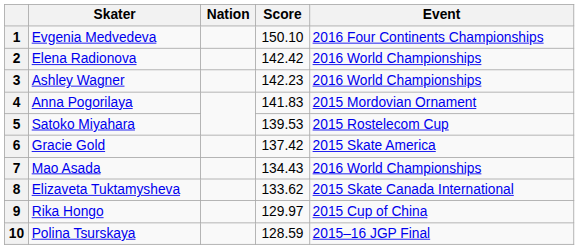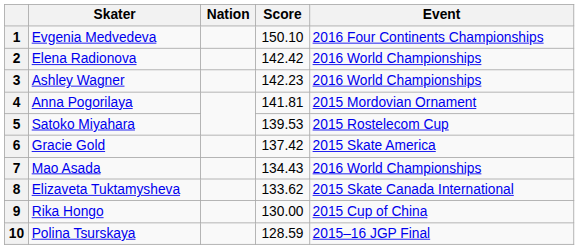4 | Score: 141.83 -> 141.81
9 | Score: 129.97 -> 130.00
